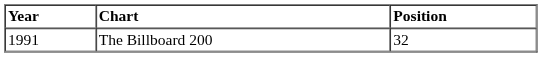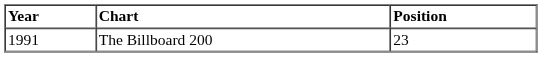The Billboard 200 | Position: 32 -> 23
